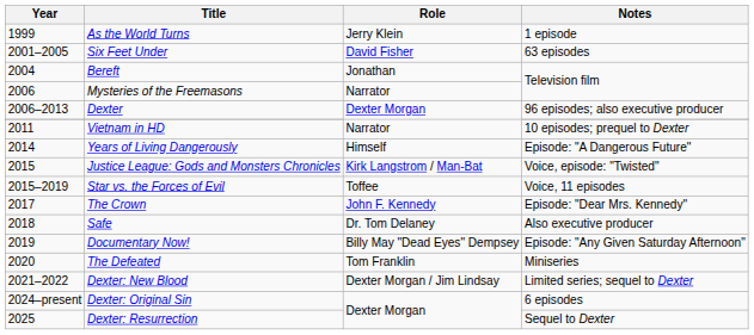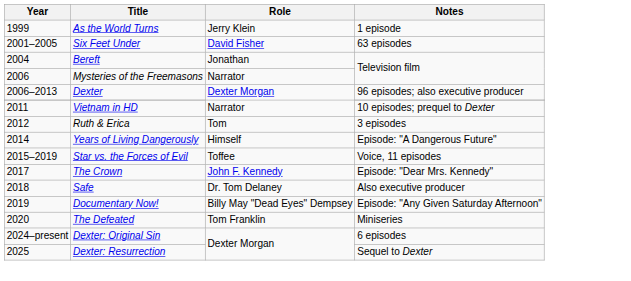+ row: 2012 | Ruth & Erica | Tom | 3 episodes
- row: 2015 | Justice League: Gods and Monsters Chronicles | Kirk Langstrom / Man-Bat | Voice, episode: "Twisted"
- row: 2021–2022 | Dexter: New Blood | Dexter Morgan / Jim Lindsay | Limited series; sequel to Dexter
